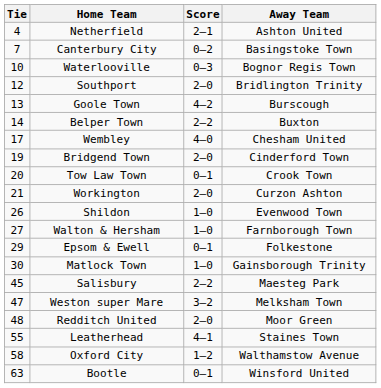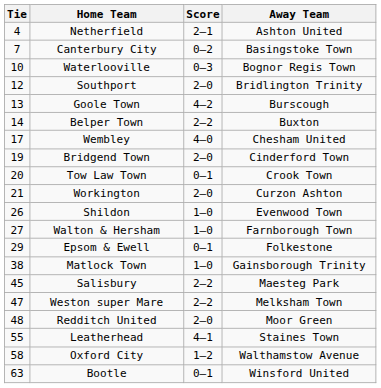Matlock Town | Tie: 30 -> 38
Weston super Mare | Score: 3–2 -> 2–2
